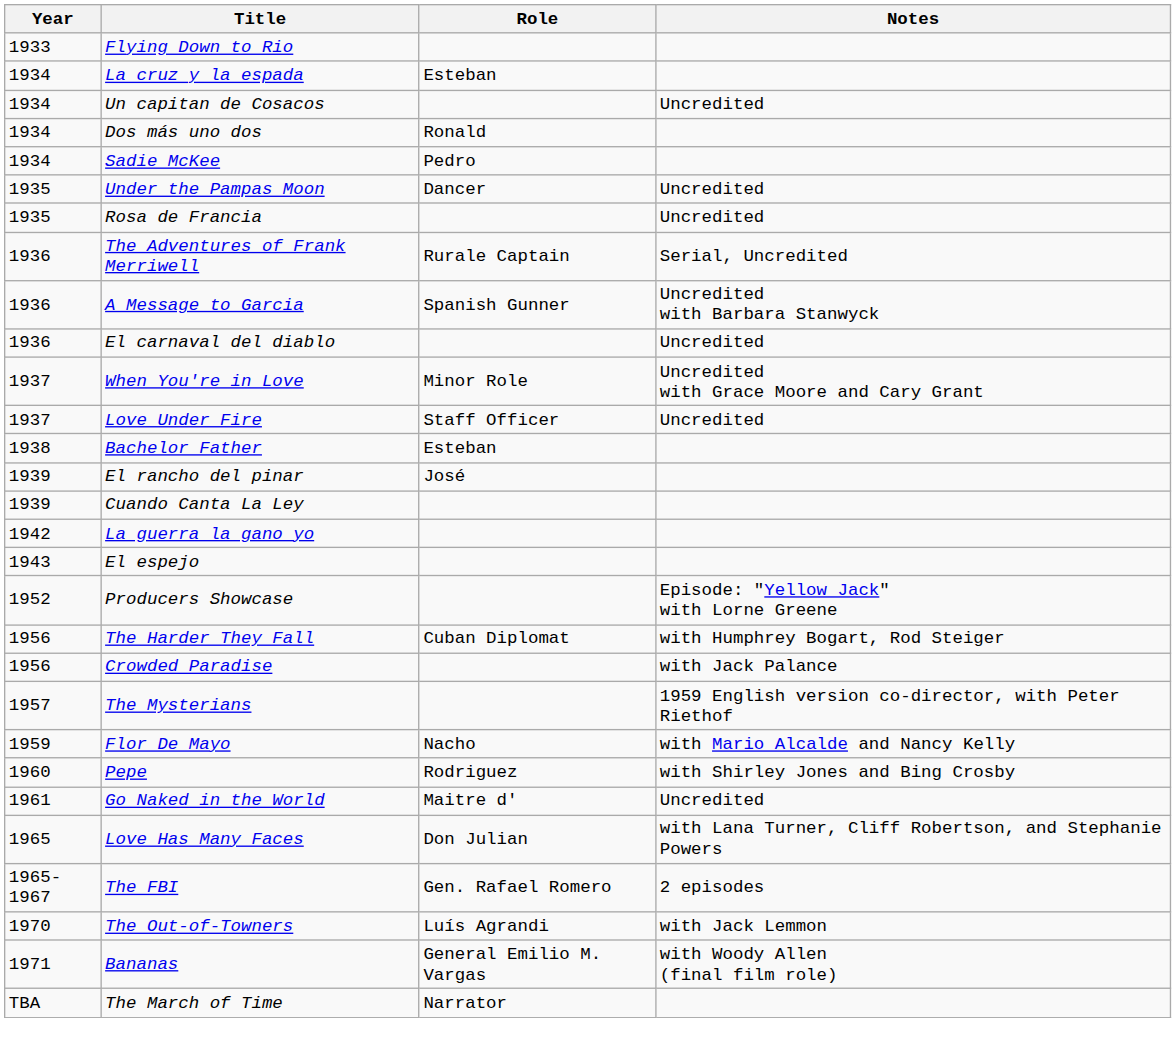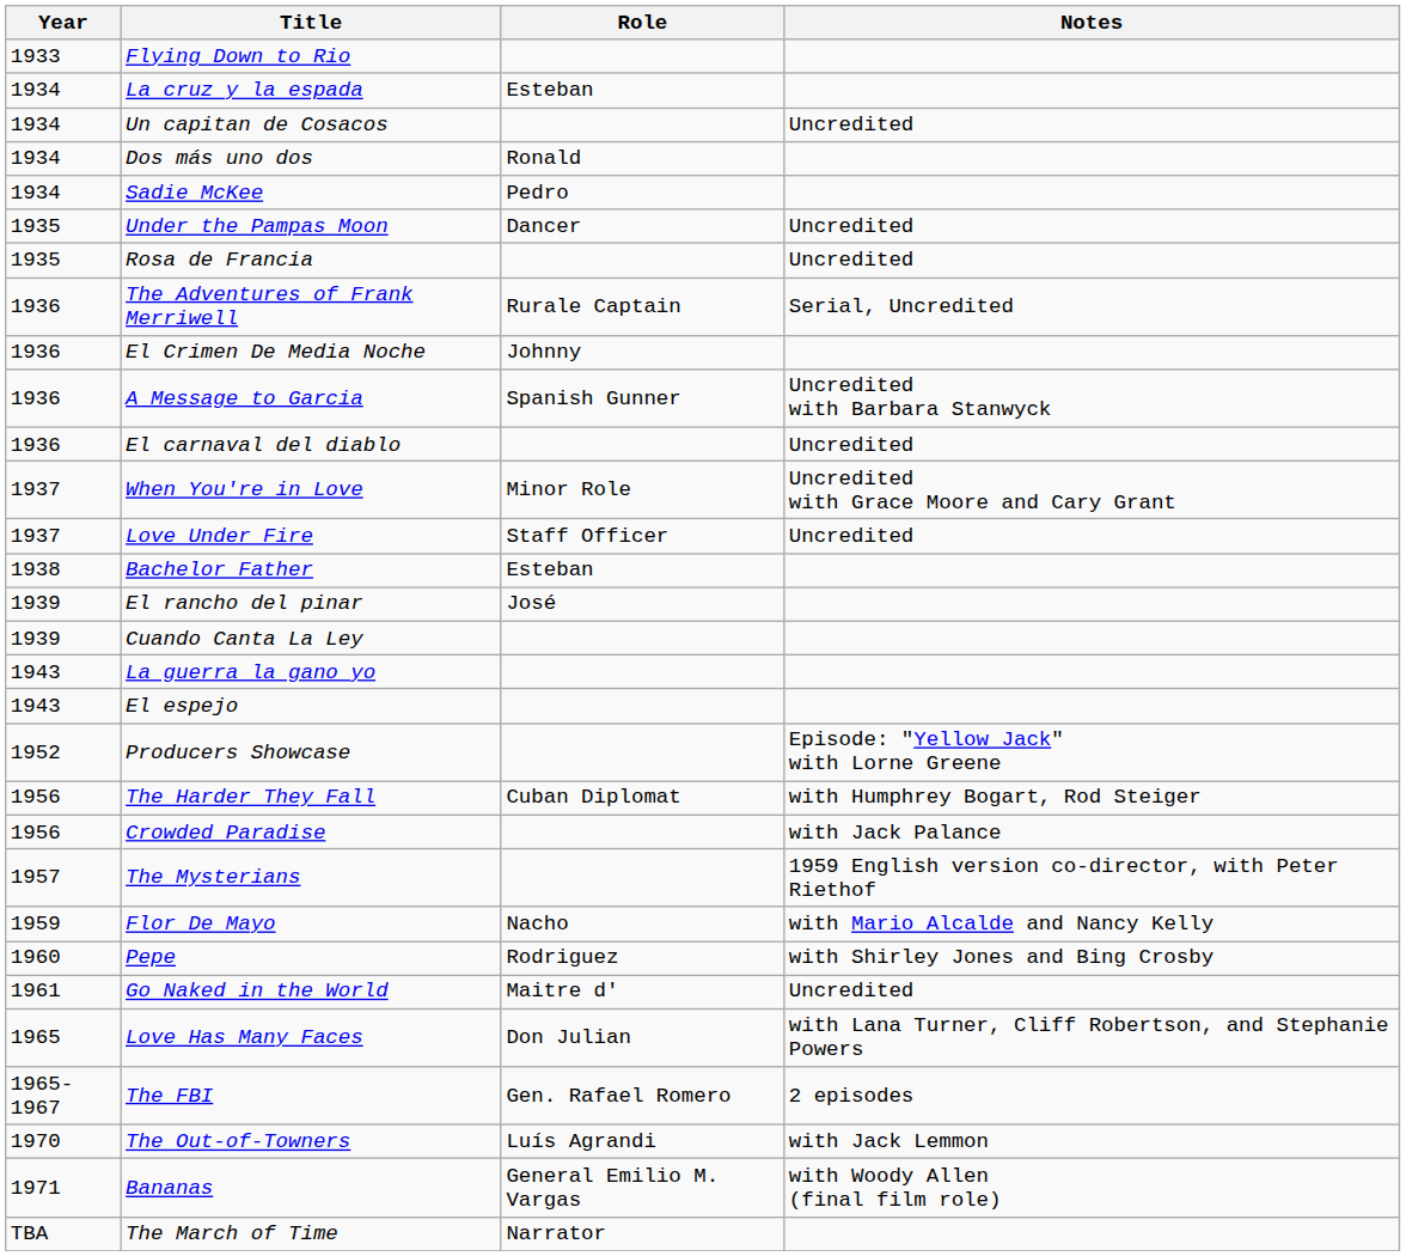+ row: 1936 | El Crimen De Media Noche | Johnny
La guerra la gano yo | Year: 1942 -> 1943
